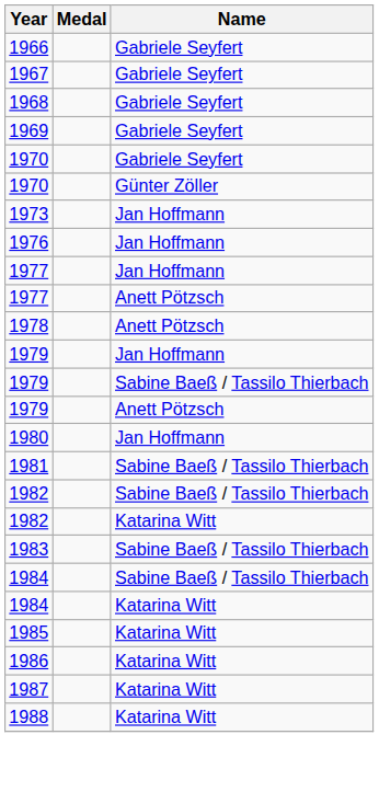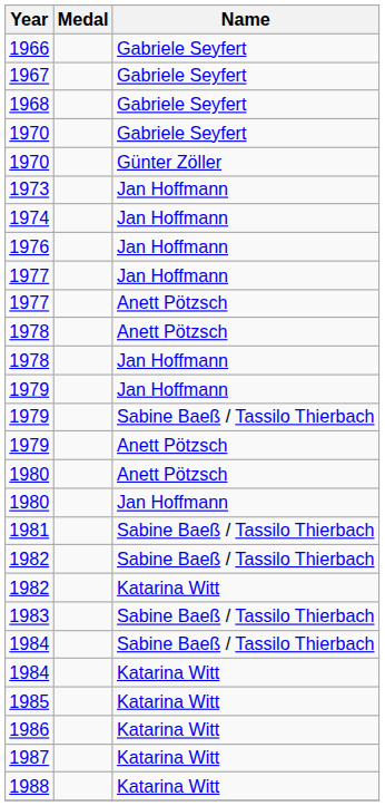- row: 1969 | Gabriele Seyfert
+ row: 1974 | Jan Hoffmann
+ row: 1978 | Jan Hoffmann
+ row: 1980 | Anett Pötzsch
